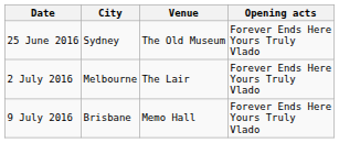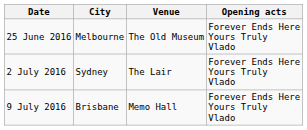25 June 2016 | City: Sydney -> Melbourne
2 July 2016 | City: Melbourne -> Sydney
